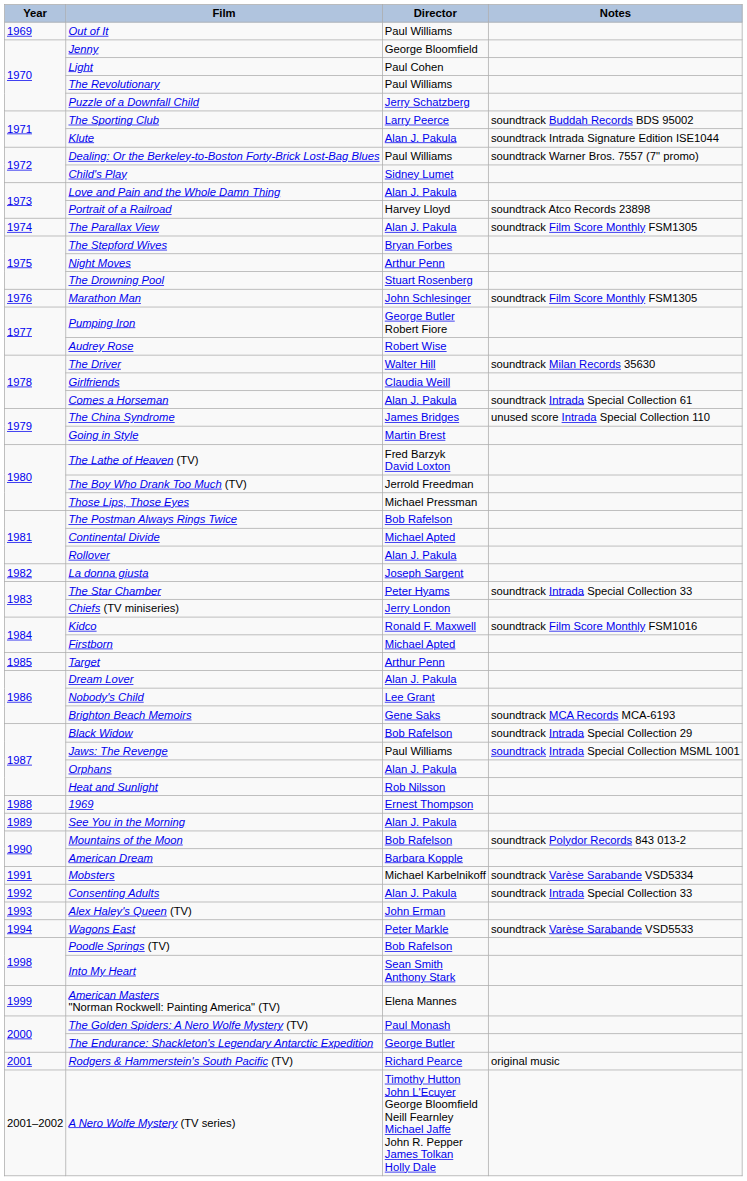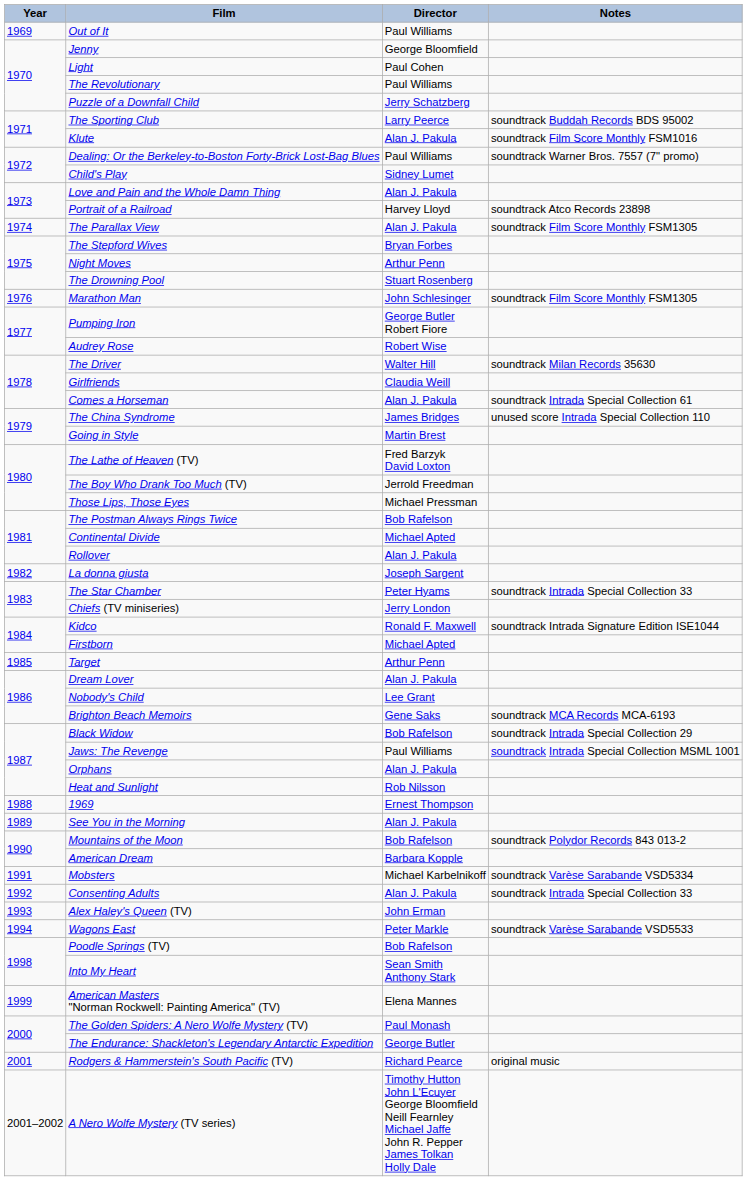Klute | Notes: soundtrack Intrada Signature Edition ISE1044 -> soundtrack Film Score Monthly FSM1016
Kidco | Notes: soundtrack Film Score Monthly FSM1016 -> soundtrack Intrada Signature Edition ISE1044
